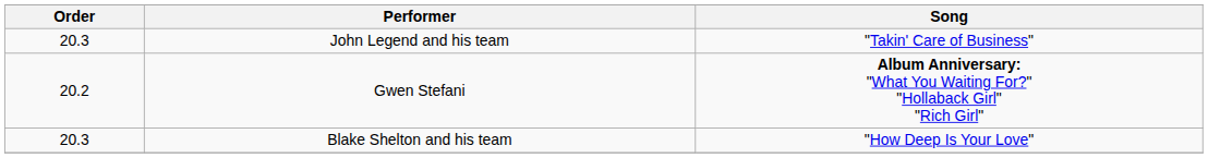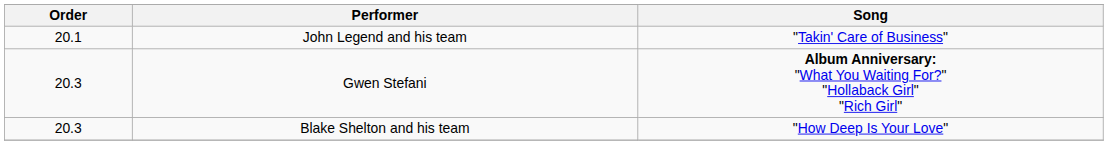John Legend and his team | Order: 20.3 -> 20.1
Gwen Stefani | Order: 20.2 -> 20.3
